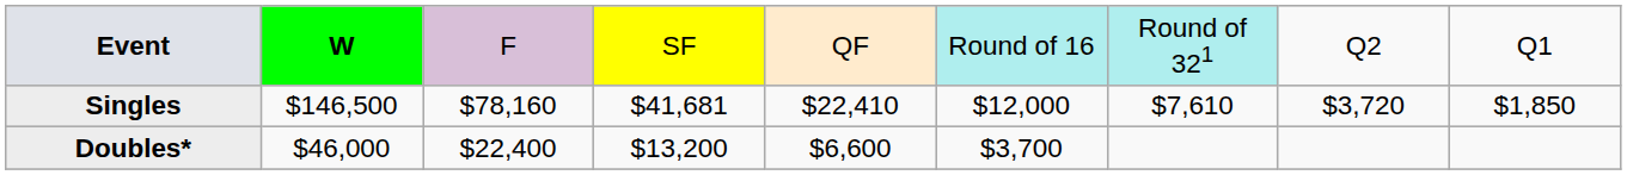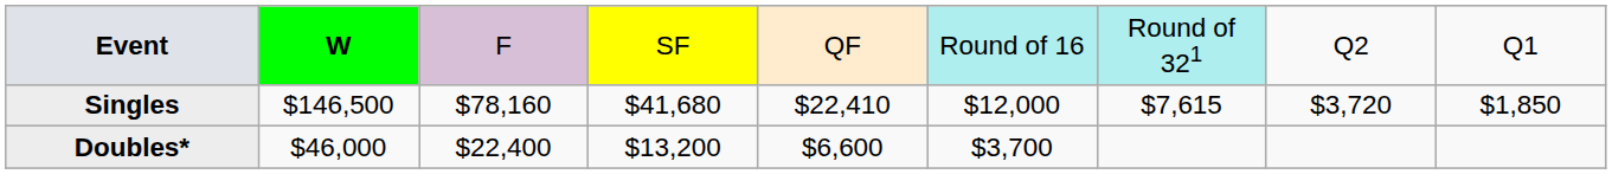Singles | column 4: $41,681 -> $41,680
Singles | column 7: $7,610 -> $7,615
